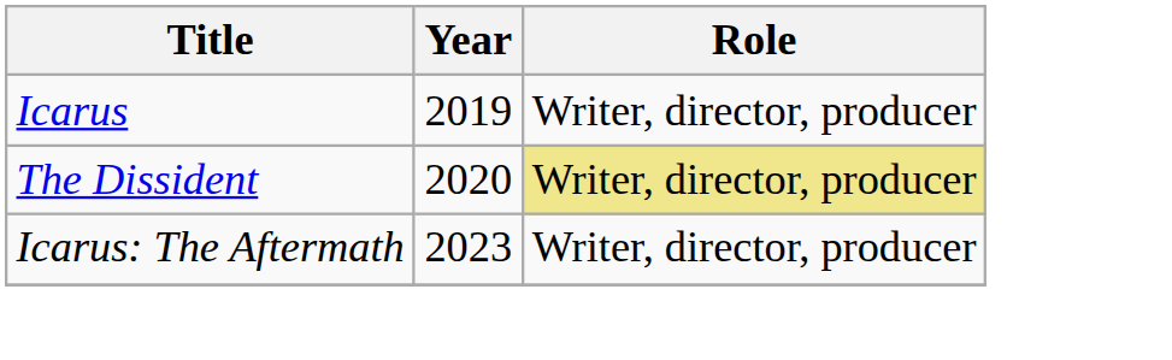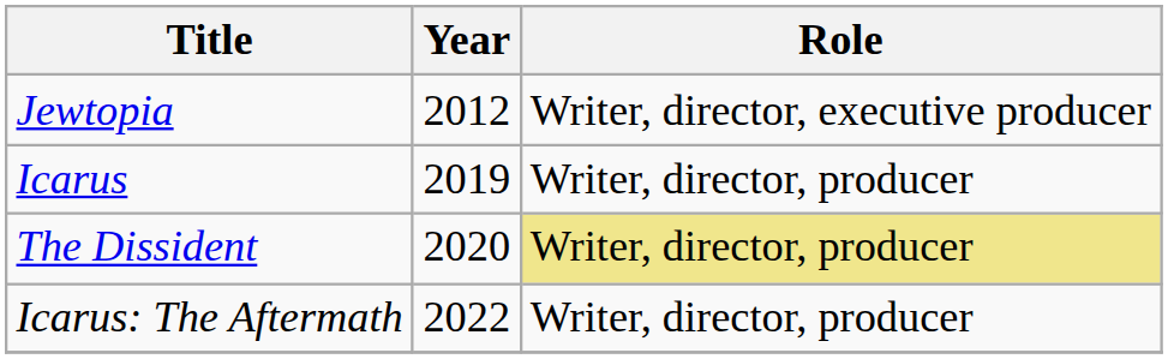+ row: Jewtopia | 2012 | Writer, director, executive producer
Icarus: The Aftermath | Year: 2023 -> 2022
